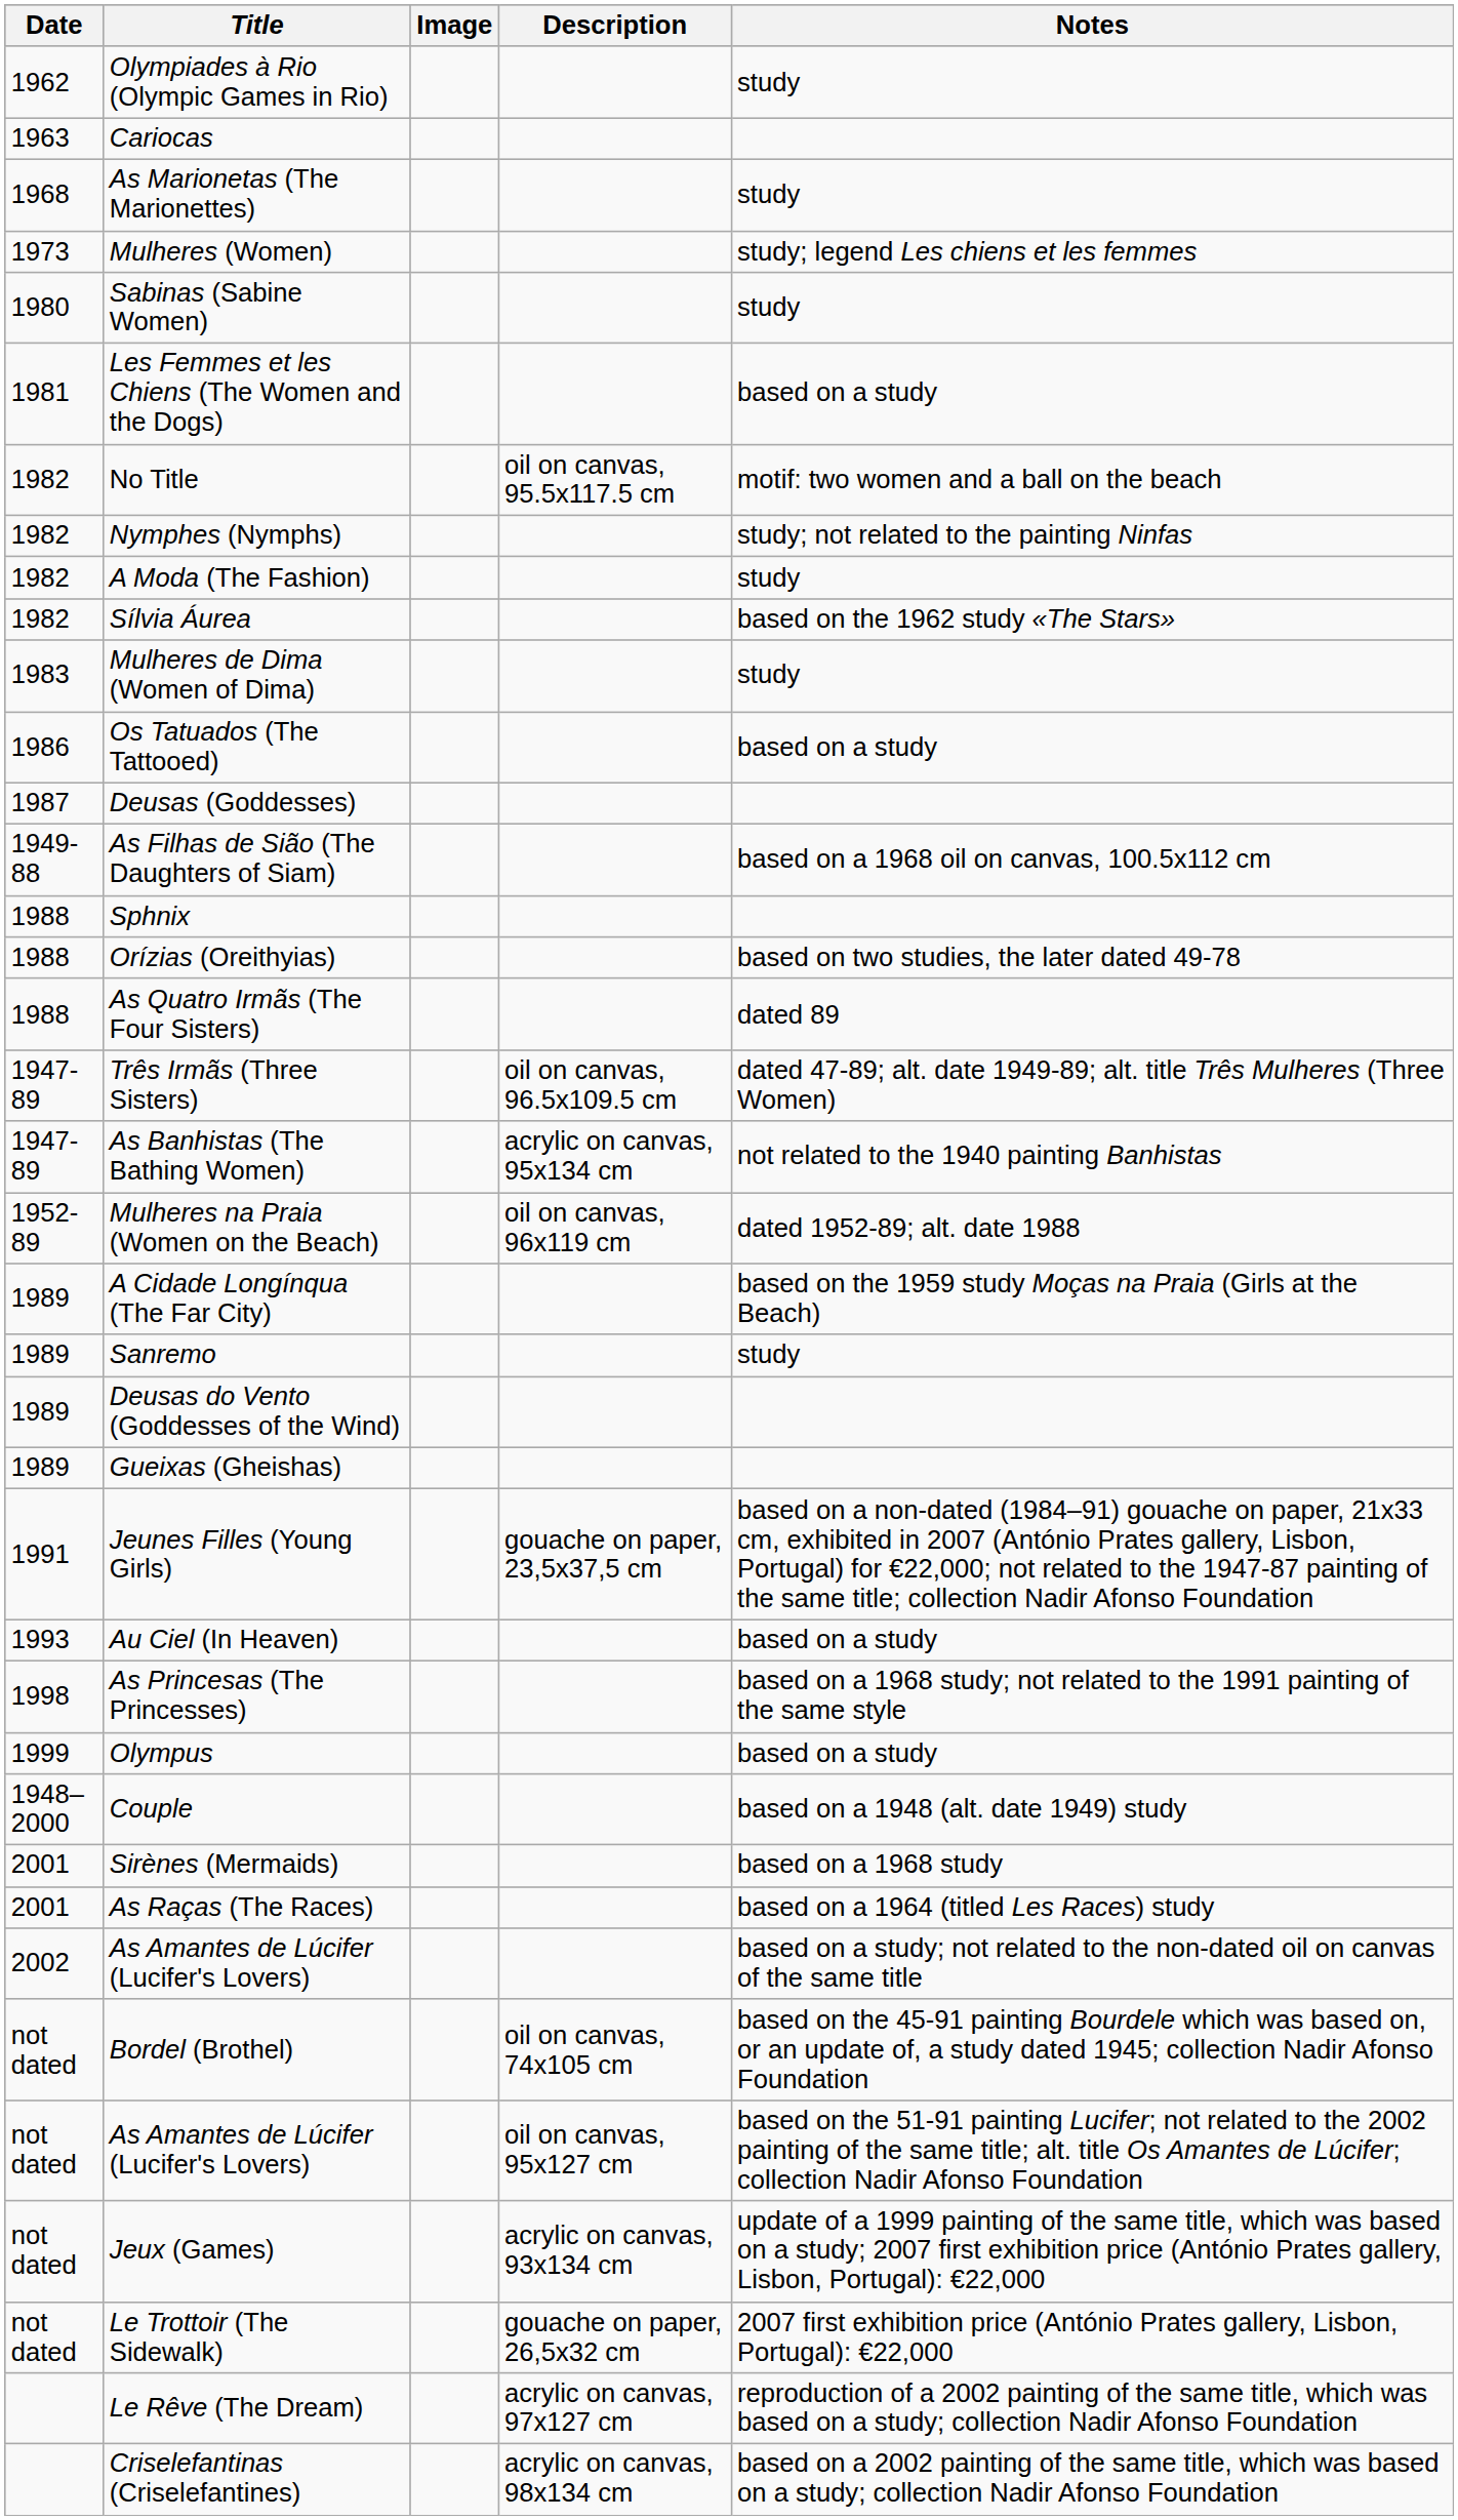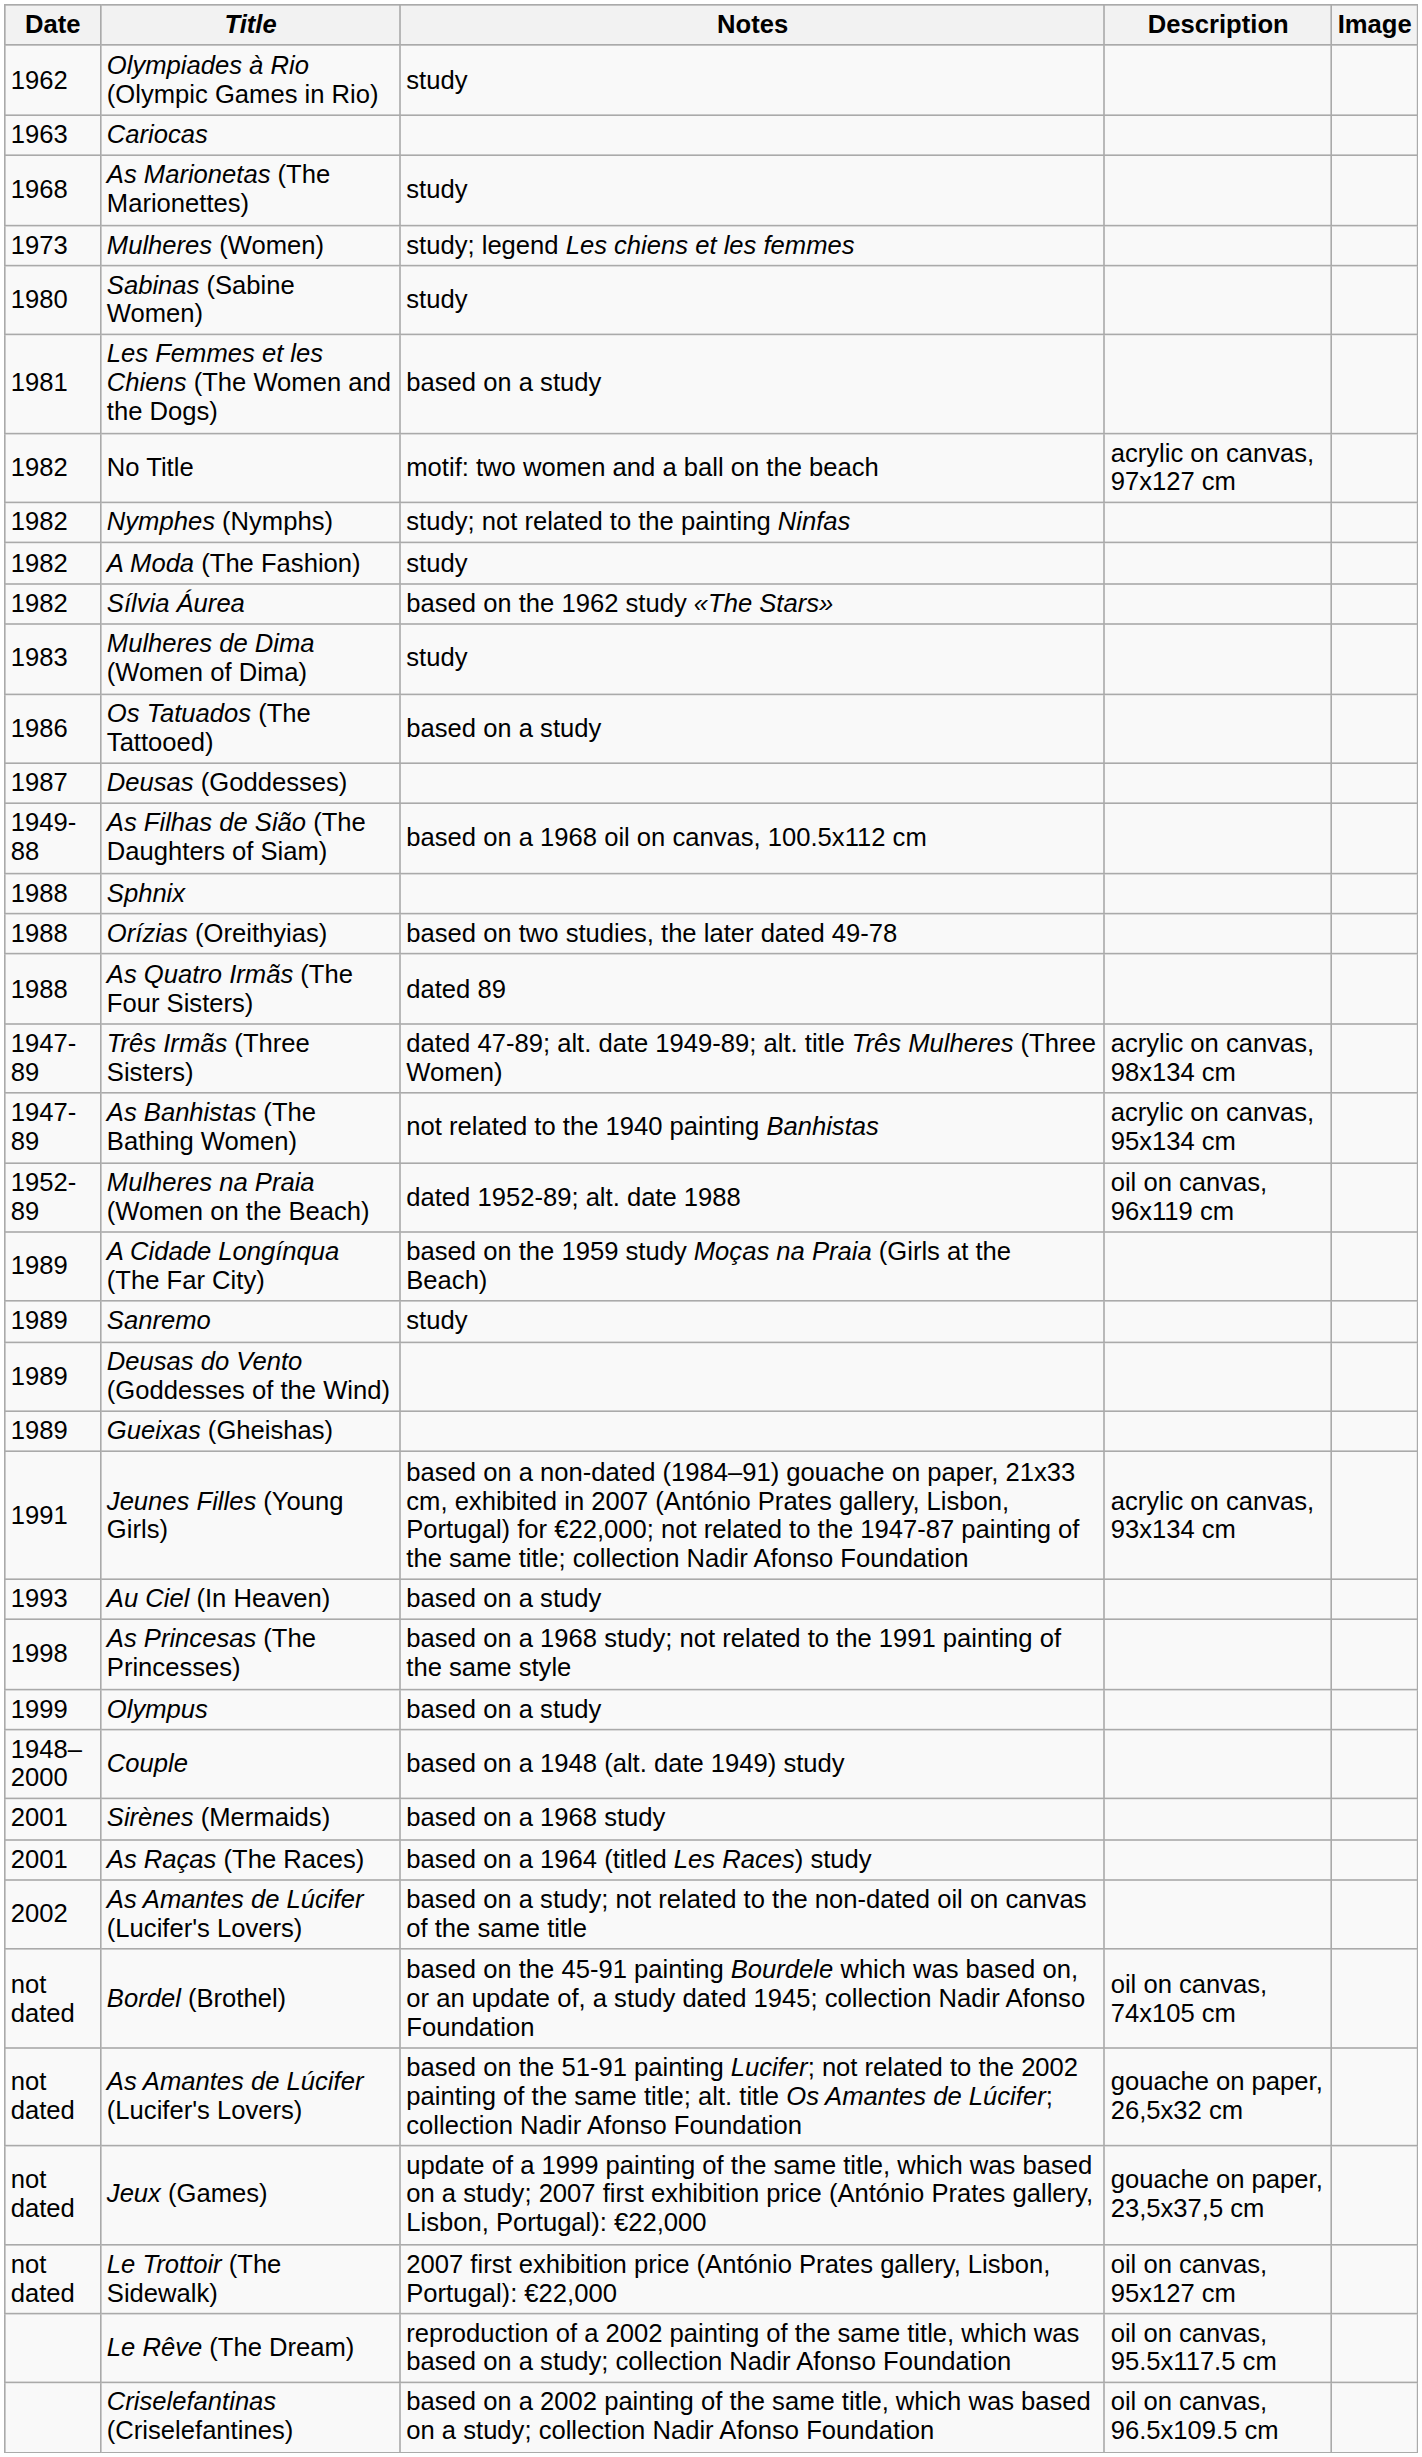columns swapped: Image <-> Notes
No Title | Description: oil on canvas, 95.5x117.5 cm -> acrylic on canvas, 97x127 cm
Três Irmãs (Three Sisters) | Description: oil on canvas, 96.5x109.5 cm -> acrylic on canvas, 98x134 cm
Jeunes Filles (Young Girls) | Description: gouache on paper, 23,5x37,5 cm -> acrylic on canvas, 93x134 cm
not dated / As Amantes de Lúcifer (Lucifer's Lovers) | Description: oil on canvas, 95x127 cm -> gouache on paper, 26,5x32 cm
Jeux (Games) | Description: acrylic on canvas, 93x134 cm -> gouache on paper, 23,5x37,5 cm
Le Trottoir (The Sidewalk) | Description: gouache on paper, 26,5x32 cm -> oil on canvas, 95x127 cm
Le Rêve (The Dream) | Description: acrylic on canvas, 97x127 cm -> oil on canvas, 95.5x117.5 cm
Criselefantinas (Criselefantines) | Description: acrylic on canvas, 98x134 cm -> oil on canvas, 96.5x109.5 cm
